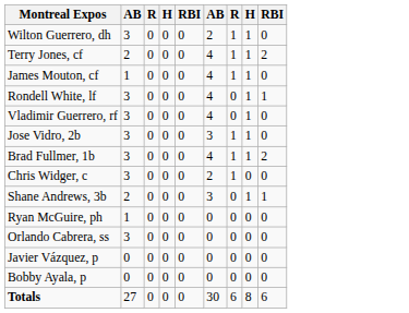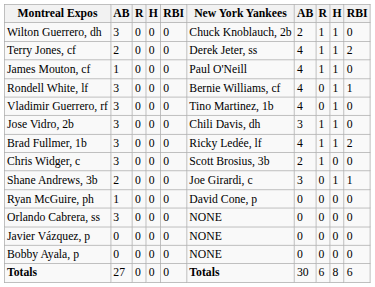+ column: New York Yankees | Chuck Knoblauch, 2b | Derek Jeter, ss | Paul O'Neill | Bernie Williams, cf | Tino Martinez, 1b | Chili Davis, dh | Ricky Ledée, lf | Scott Brosius, 3b | Joe Girardi, c | David Cone, p | NONE | NONE | NONE | Totals
